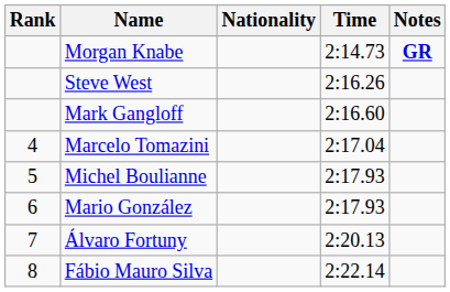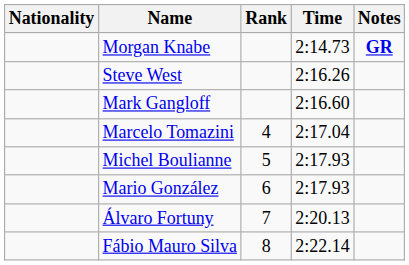columns swapped: Rank <-> Nationality
